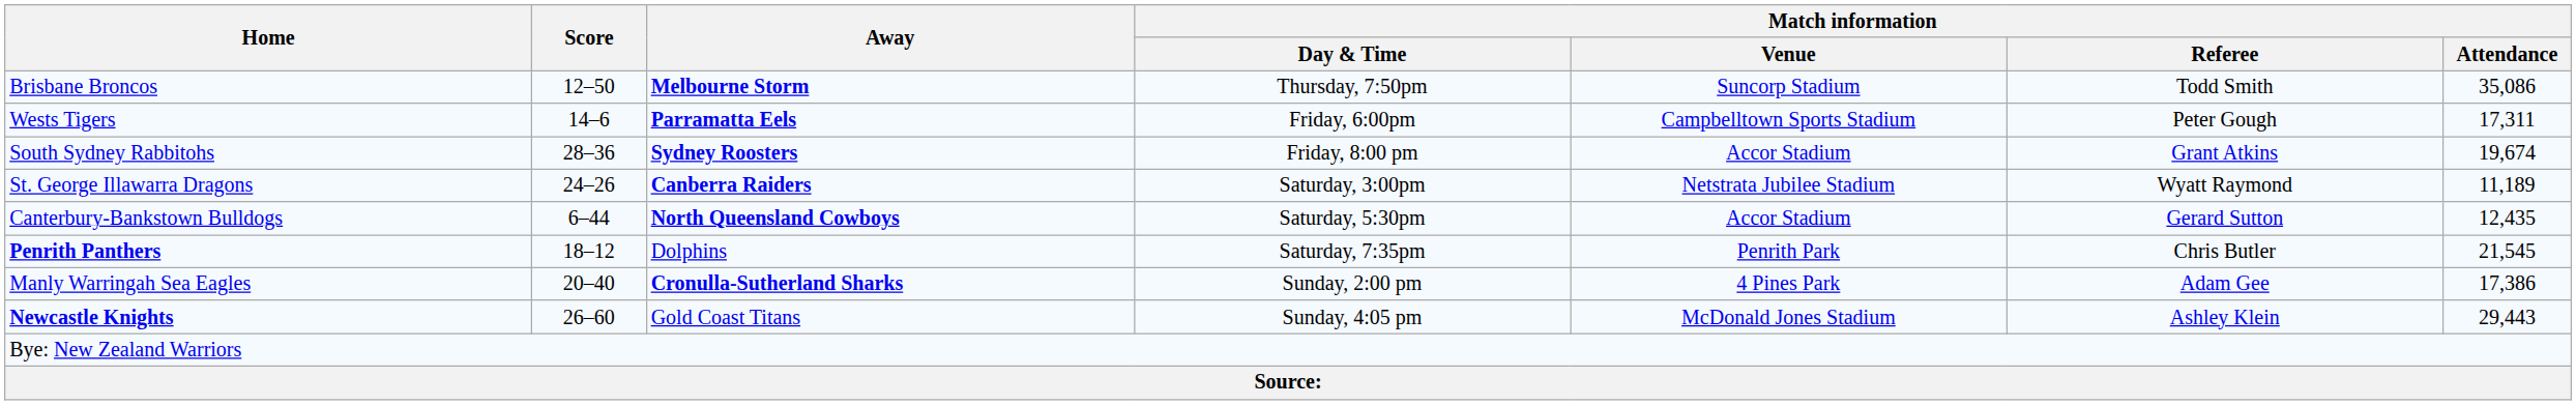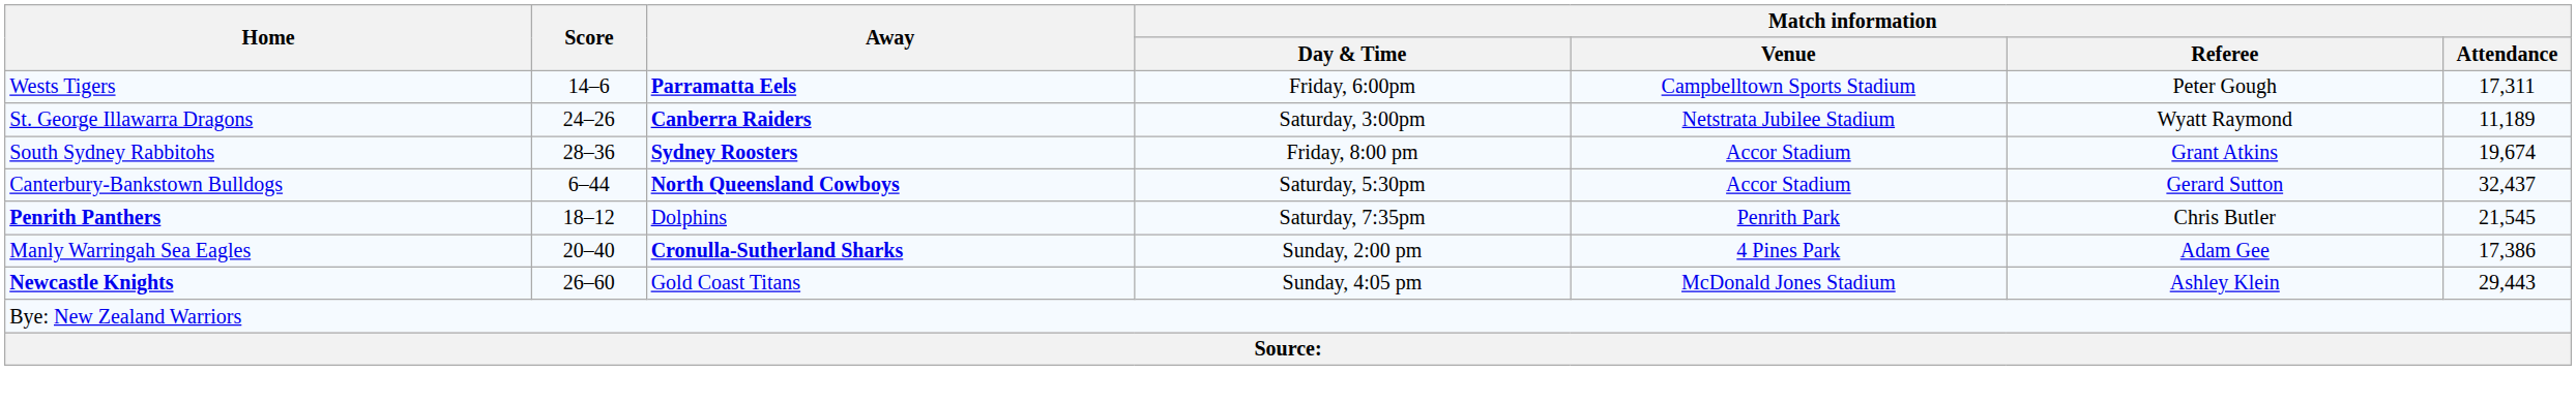- row: Brisbane Broncos | 12–50 | Melbourne Storm | Thursday, 7:50pm | Suncorp Stadium | Todd Smith | 35,086
rows swapped: South Sydney Rabbitohs <-> St. George Illawarra Dragons
Canterbury-Bankstown Bulldogs | Match information / Attendance: 12,435 -> 32,437
